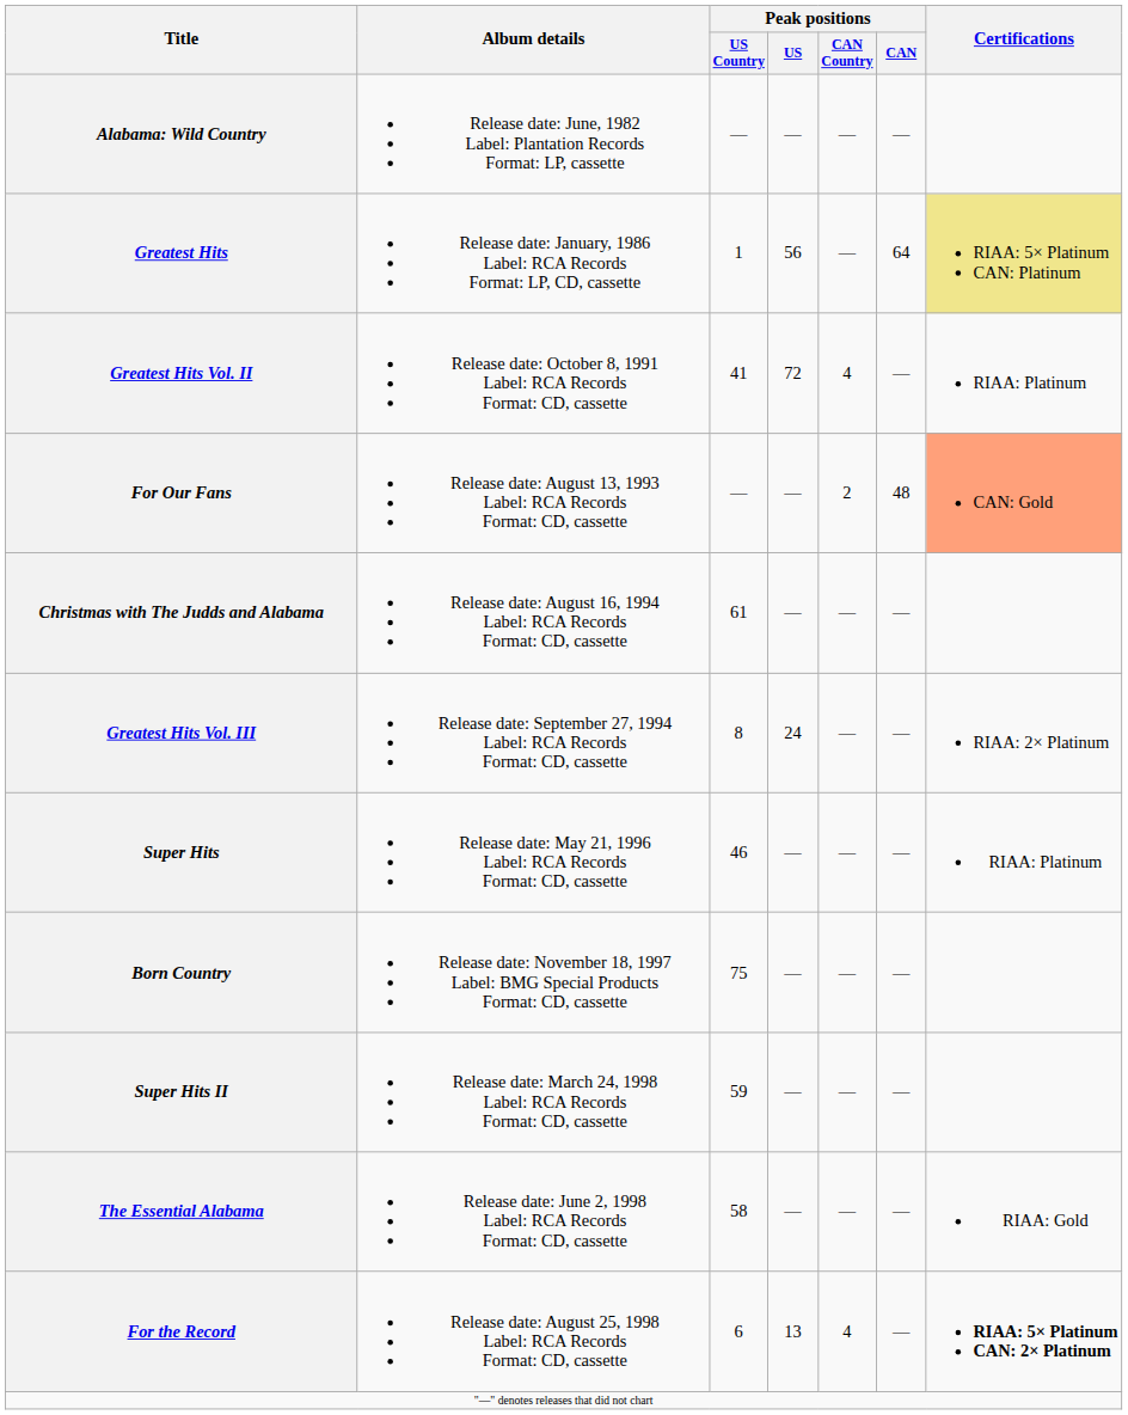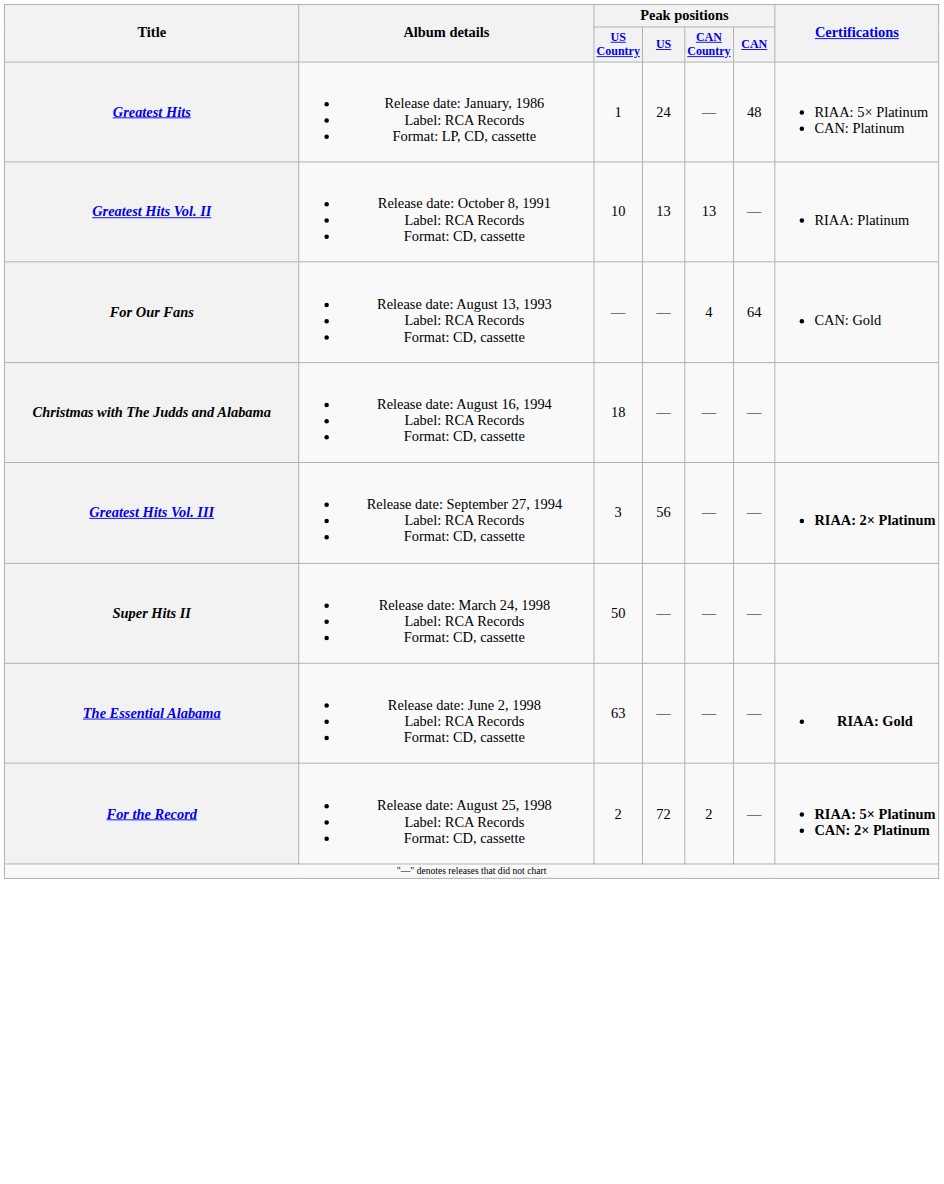- row: Alabama: Wild Country | Release date: June, 1982 Label: Plantation Records Format: LP, cassette | — | — | — | —
Greatest Hits | Peak positions / US: 56 -> 24
Greatest Hits | Peak positions / CAN: 64 -> 48
Greatest Hits | Certifications: khaki background -> no background
Greatest Hits Vol. II | Peak positions / US Country: 41 -> 10
Greatest Hits Vol. II | Peak positions / US: 72 -> 13
Greatest Hits Vol. II | Peak positions / CAN Country: 4 -> 13
For Our Fans | Peak positions / CAN Country: 2 -> 4
For Our Fans | Peak positions / CAN: 48 -> 64
For Our Fans | Certifications: lightsalmon background -> no background
Christmas with The Judds and Alabama | Peak positions / US Country: 61 -> 18
Greatest Hits Vol. III | Peak positions / US Country: 8 -> 3
Greatest Hits Vol. III | Peak positions / US: 24 -> 56
Greatest Hits Vol. III | Certifications: normal -> bold
- row: Super Hits | Release date: May 21, 1996 Label: RCA Records Format: CD, cassette | 46 | — | — | — | RIAA: Platinum
- row: Born Country | Release date: November 18, 1997 Label: BMG Special Products Format: CD, cassette | 75 | — | — | —
Super Hits II | Peak positions / US Country: 59 -> 50
The Essential Alabama | Peak positions / US Country: 58 -> 63
The Essential Alabama | Certifications: normal -> bold
For the Record | Peak positions / US Country: 6 -> 2
For the Record | Peak positions / US: 13 -> 72
For the Record | Peak positions / CAN Country: 4 -> 2
